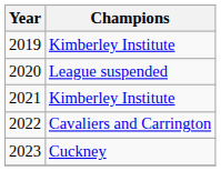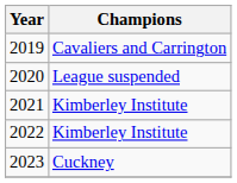2019 | Champions: Kimberley Institute -> Cavaliers and Carrington
2022 | Champions: Cavaliers and Carrington -> Kimberley Institute
